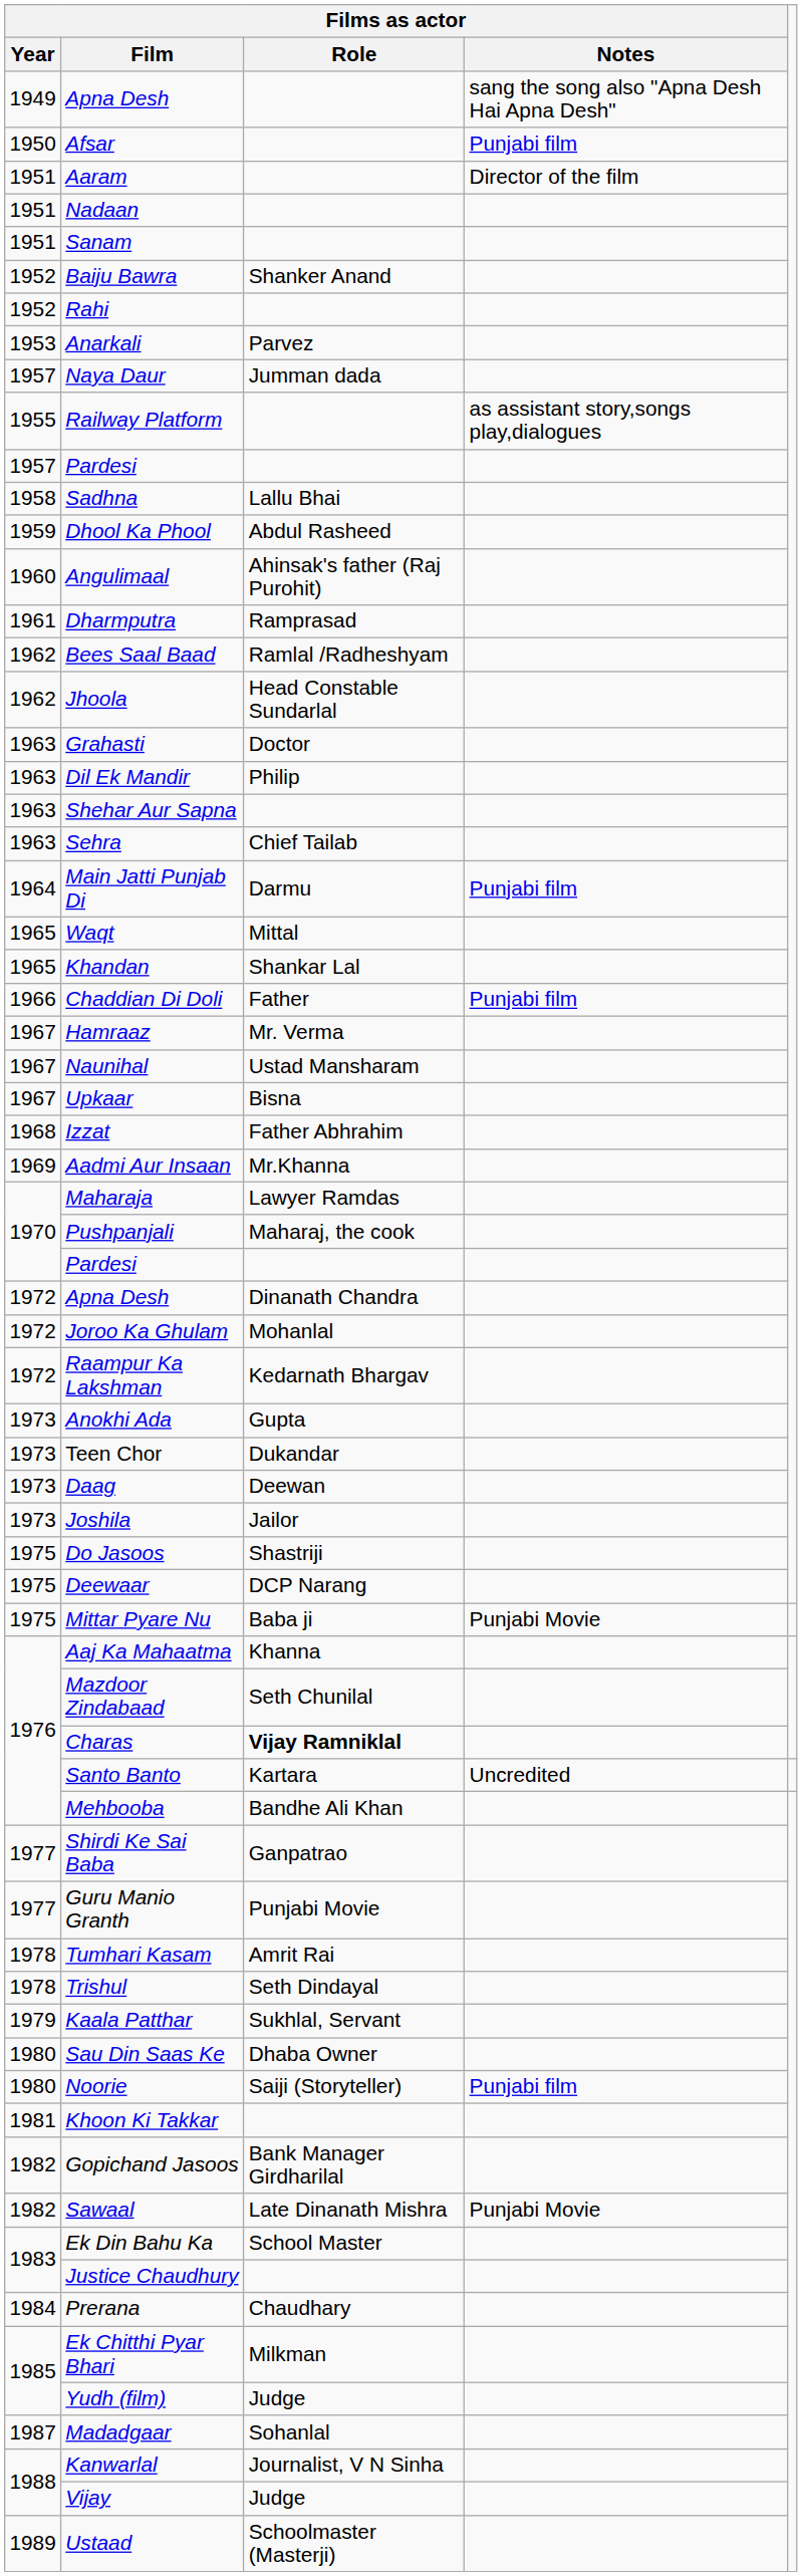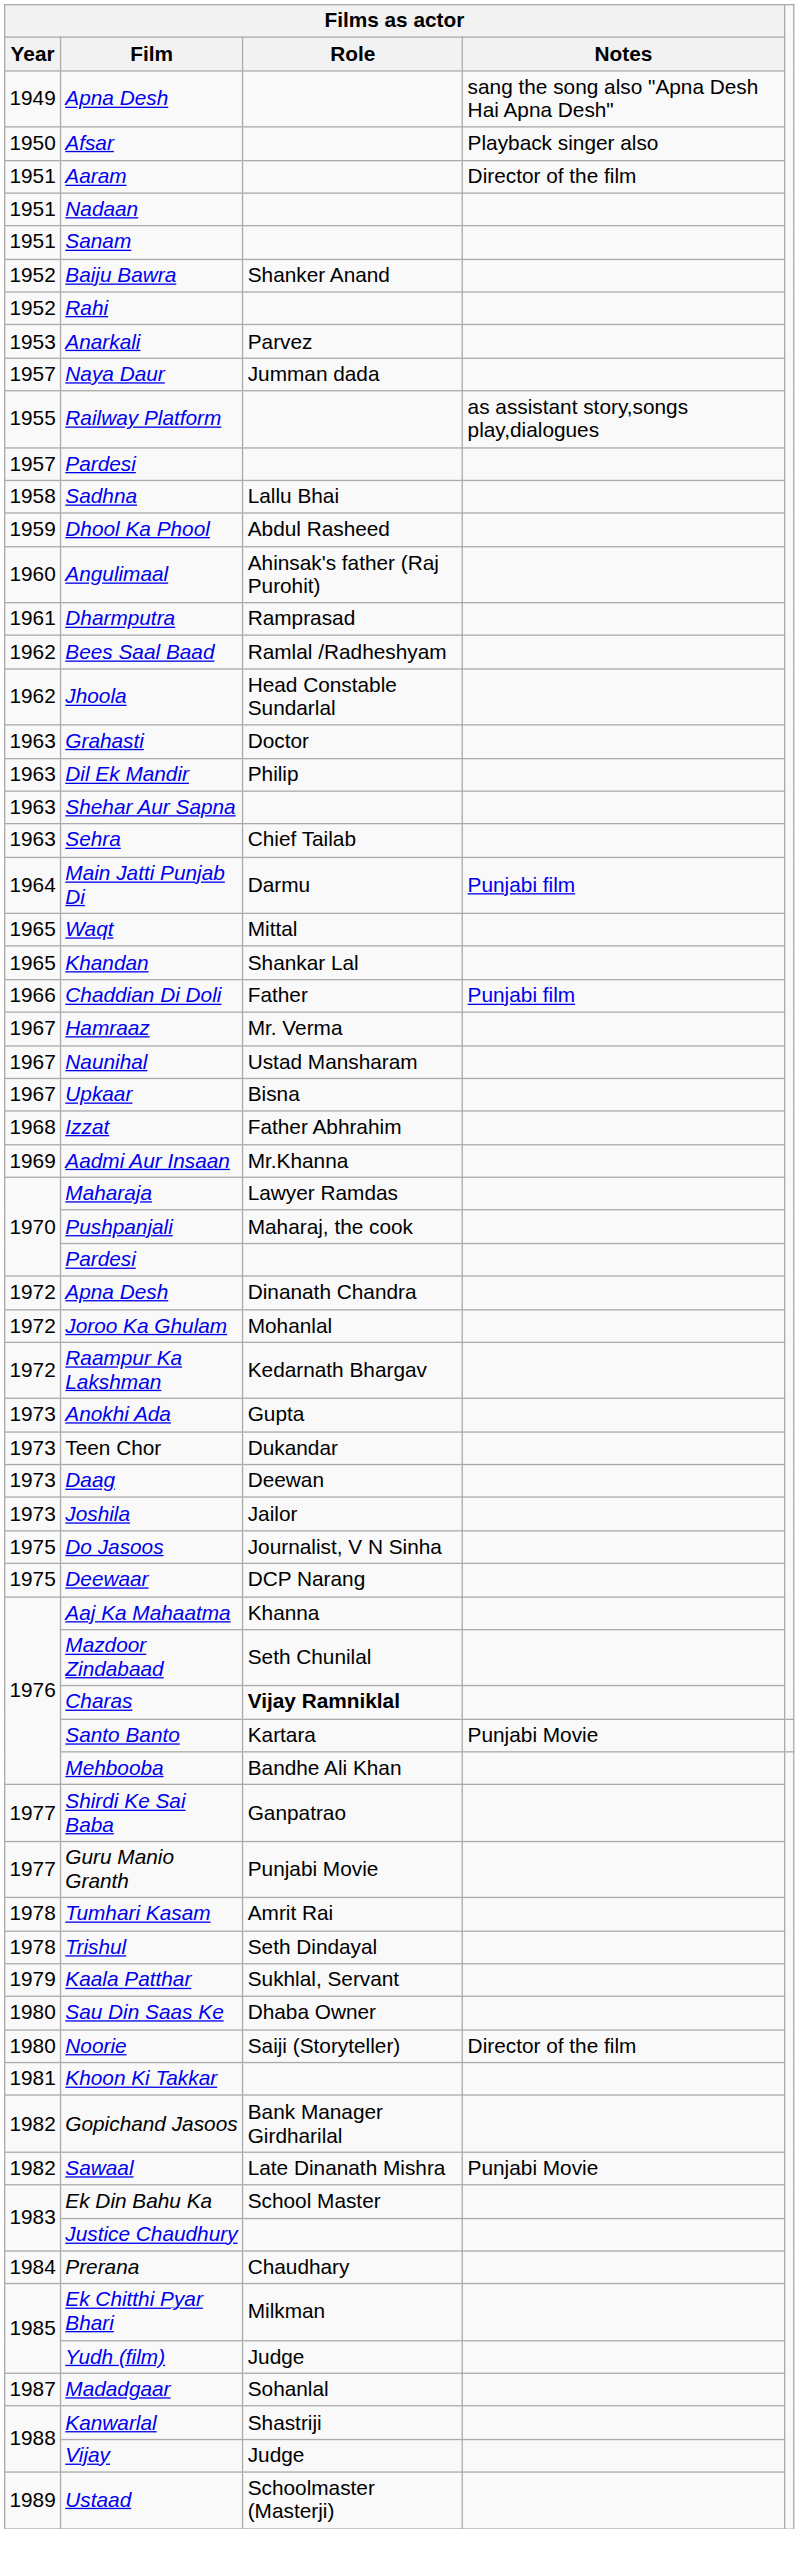Afsar | Films as actor / Notes: Punjabi film -> Playback singer also
Do Jasoos | Films as actor / Role: Shastriji -> Journalist, V N Sinha
- row: 1975 | Mittar Pyare Nu | Baba ji | Punjabi Movie
Santo Banto | Films as actor / Notes: Uncredited -> Punjabi Movie
Noorie | Films as actor / Notes: Punjabi film -> Director of the film
Kanwarlal | Films as actor / Role: Journalist, V N Sinha -> Shastriji
